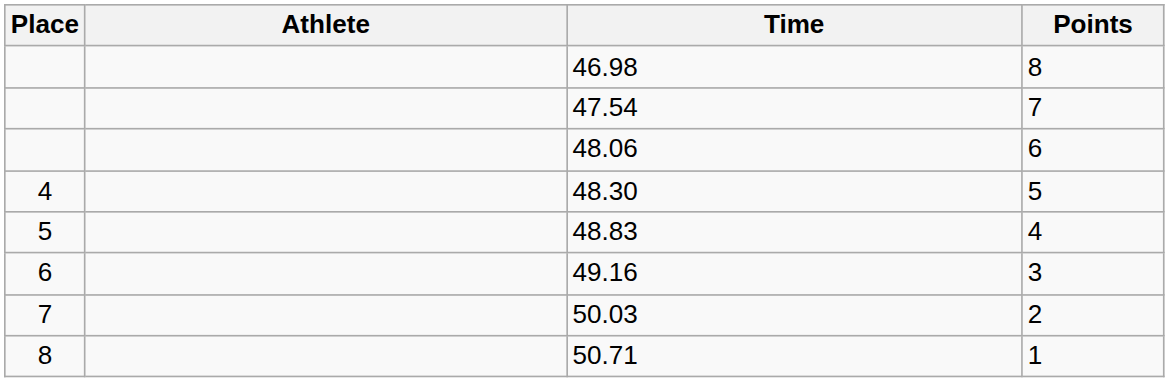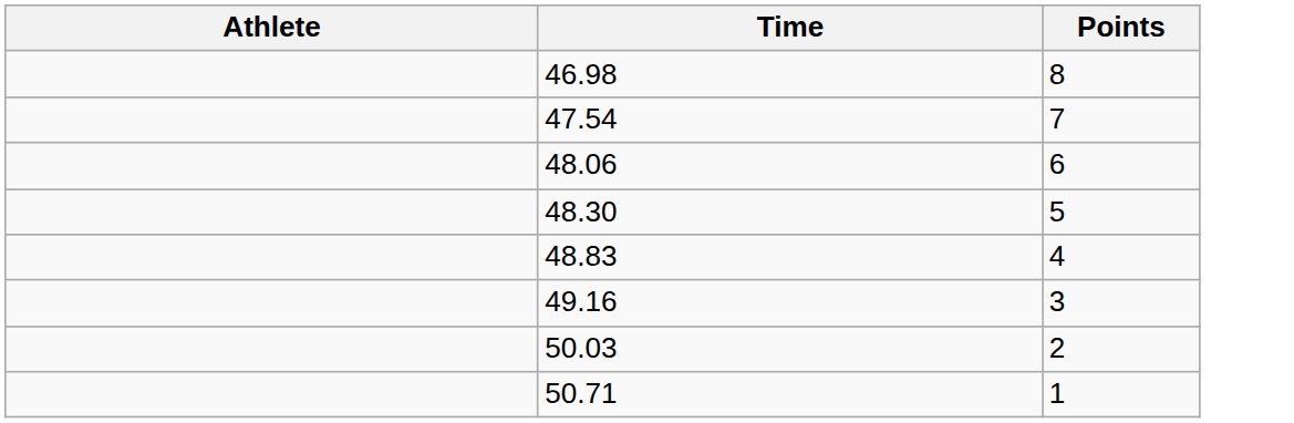- column: Place | 4 | 5 | 6 | 7 | 8
